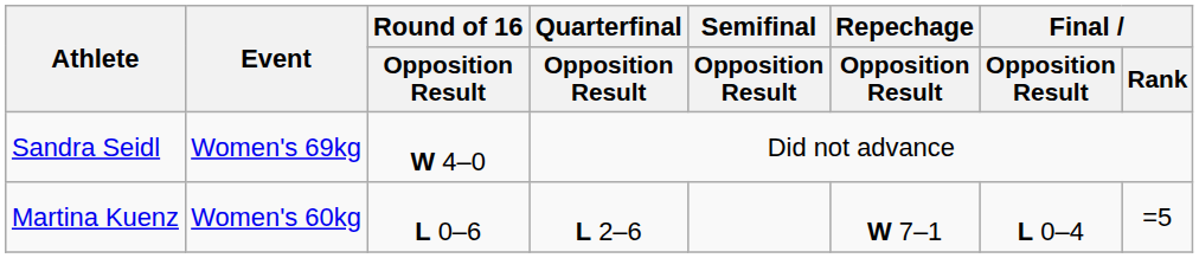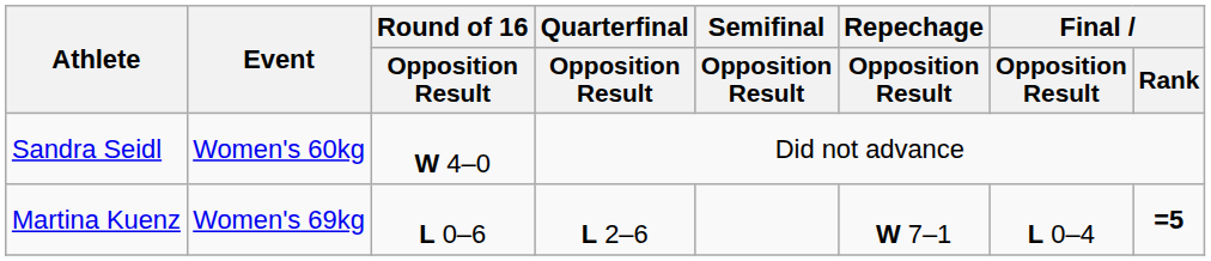Sandra Seidl | Event: Women's 69kg -> Women's 60kg
Martina Kuenz | Event: Women's 60kg -> Women's 69kg
Martina Kuenz | Final / Rank: normal -> bold
